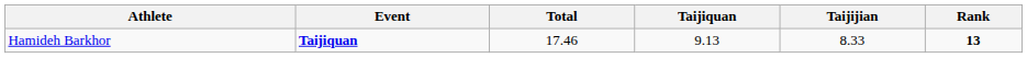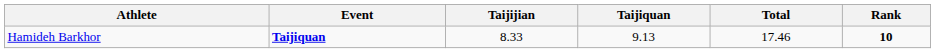columns swapped: Taijijian <-> Total
Hamideh Barkhor | Rank: 13 -> 10
